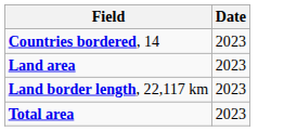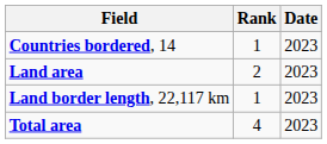+ column: Rank | 1 | 2 | 1 | 4
